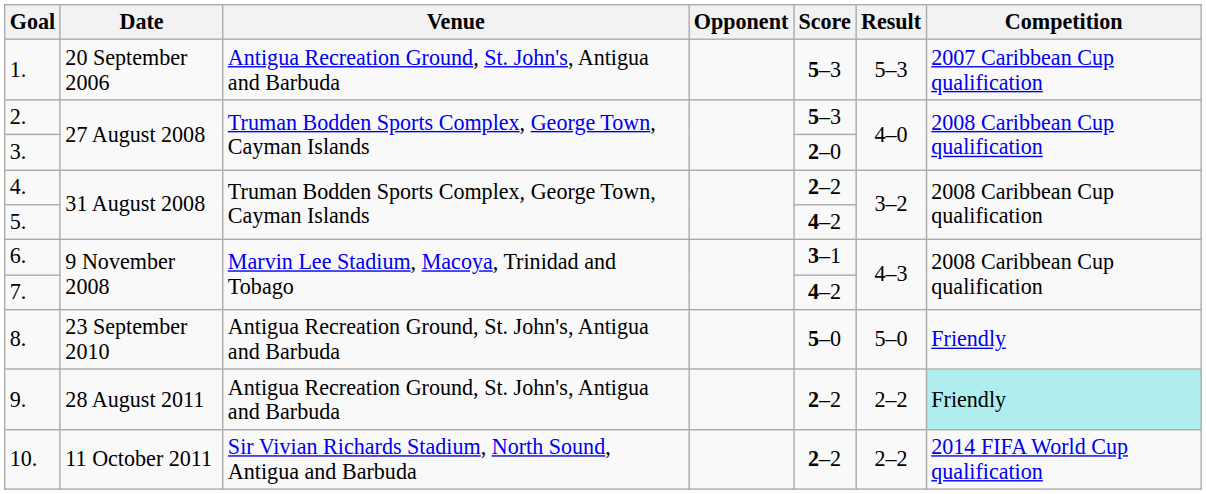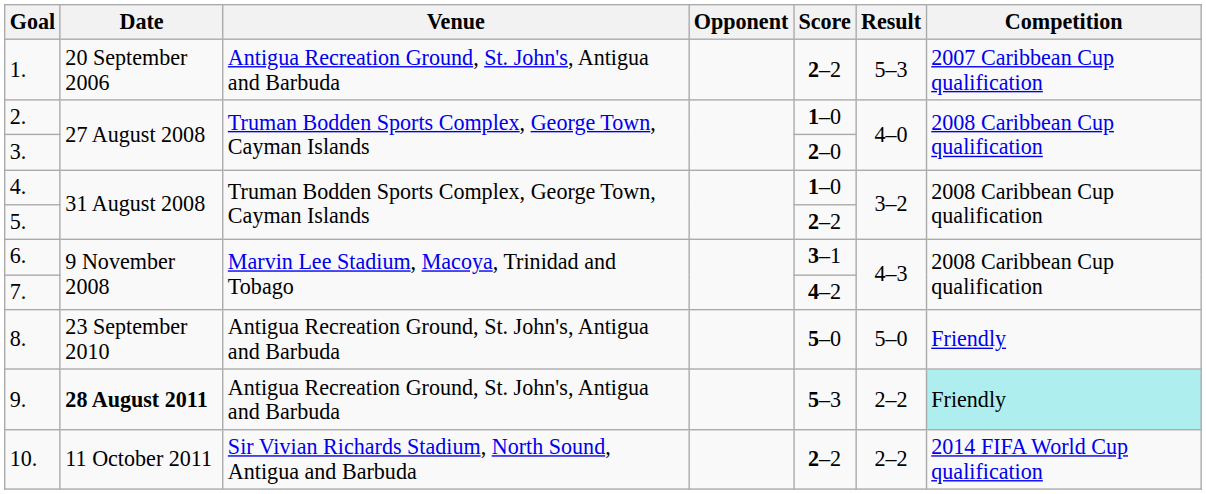1. | Score: 5–3 -> 2–2
2. | Score: 5–3 -> 1–0
4. | Score: 2–2 -> 1–0
5. | Score: 4–2 -> 2–2
9. | Date: normal -> bold
9. | Score: 2–2 -> 5–3
